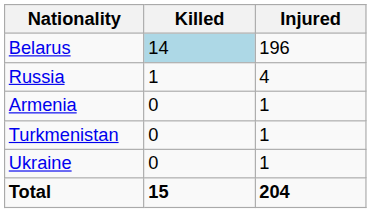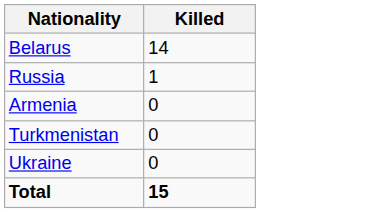- column: Injured | 196 | 4 | 1 | 1 | 1 | 204
Belarus | Killed: lightblue background -> no background
